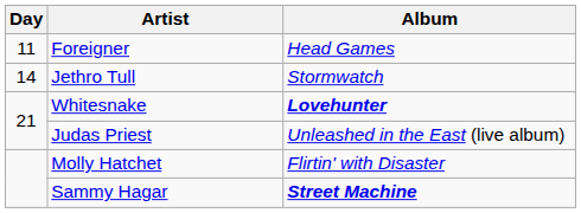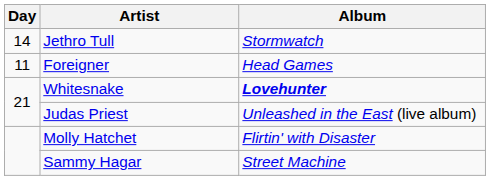rows swapped: Foreigner <-> Jethro Tull
Sammy Hagar | Album: bold -> normal
